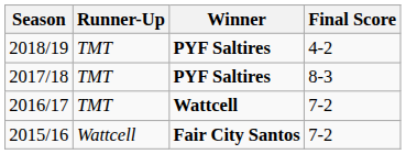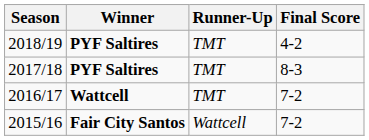columns swapped: Winner <-> Runner-Up
